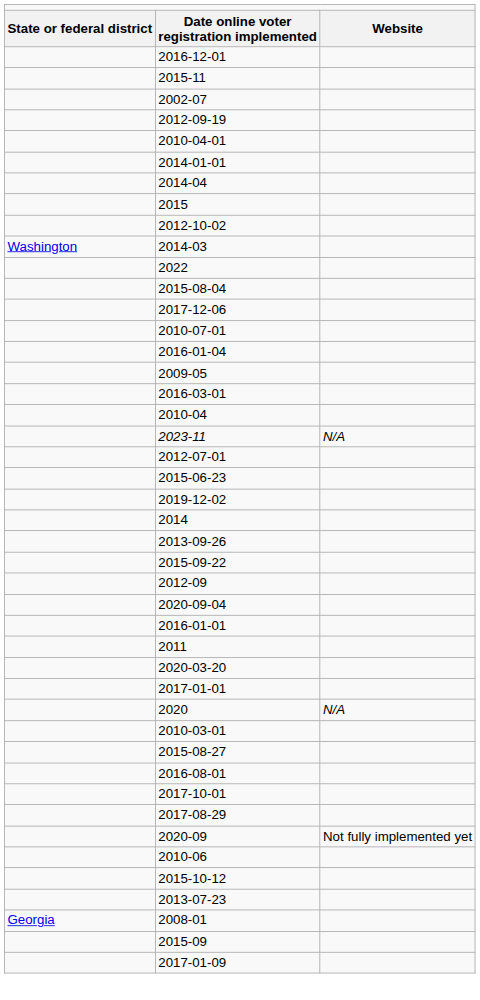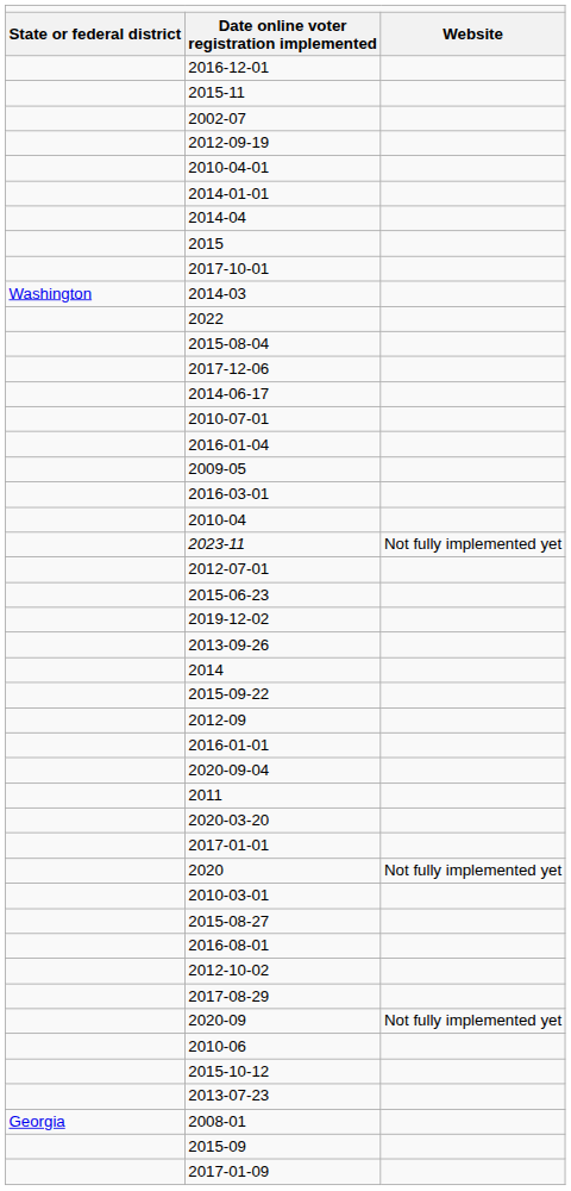rows swapped: 2017-10-01 <-> 2012-10-02
+ row: 2014-06-17
2023-11 | column 3: N/A -> Not fully implemented yet
rows swapped: 2013-09-26 <-> 2014
rows swapped: 2020-09-04 <-> 2016-01-01
2020 | column 3: N/A -> Not fully implemented yet
